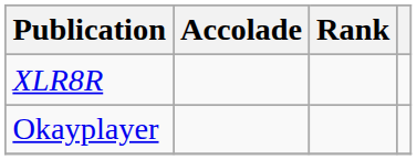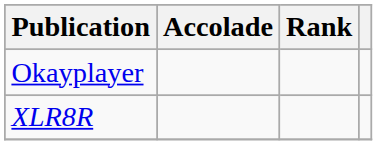rows swapped: Okayplayer <-> XLR8R
